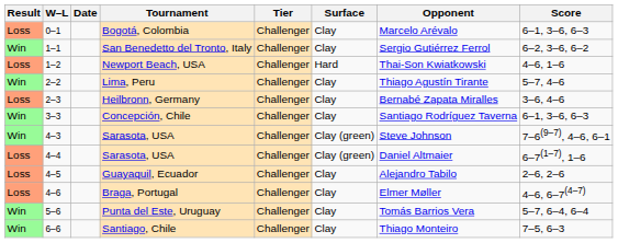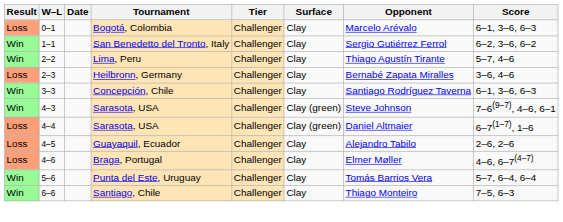- row: Loss | 1–2 | Newport Beach, USA | Challenger | Hard | Thai-Son Kwiatkowski | 4–6, 1–6
